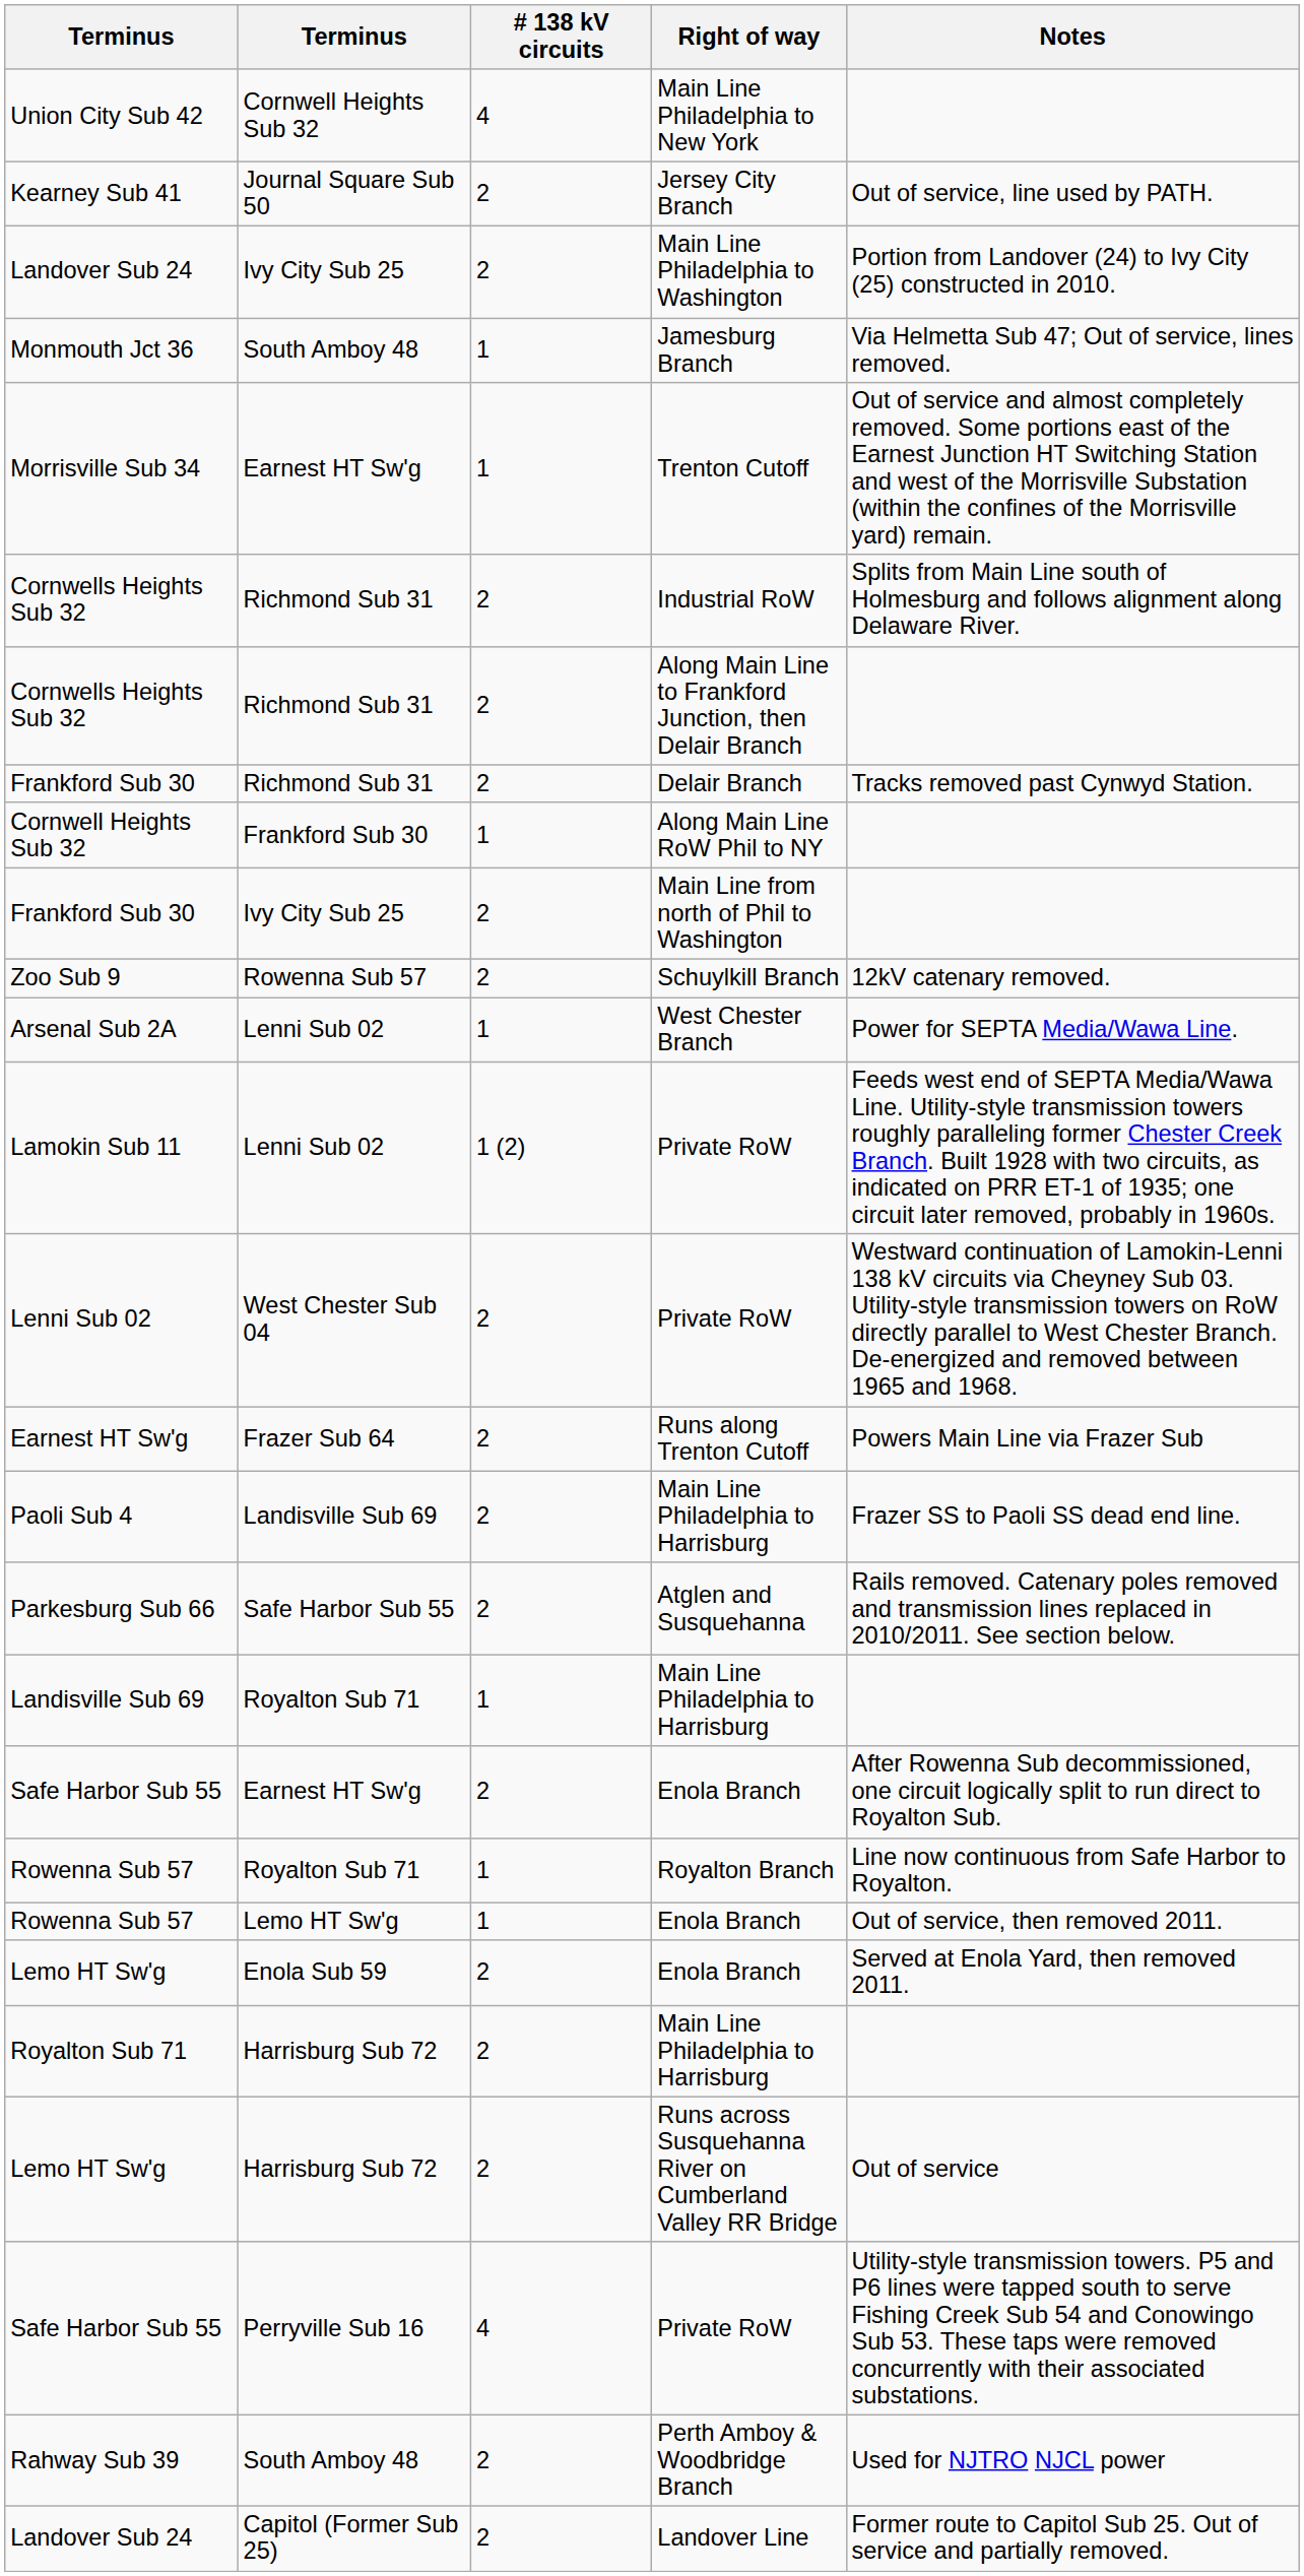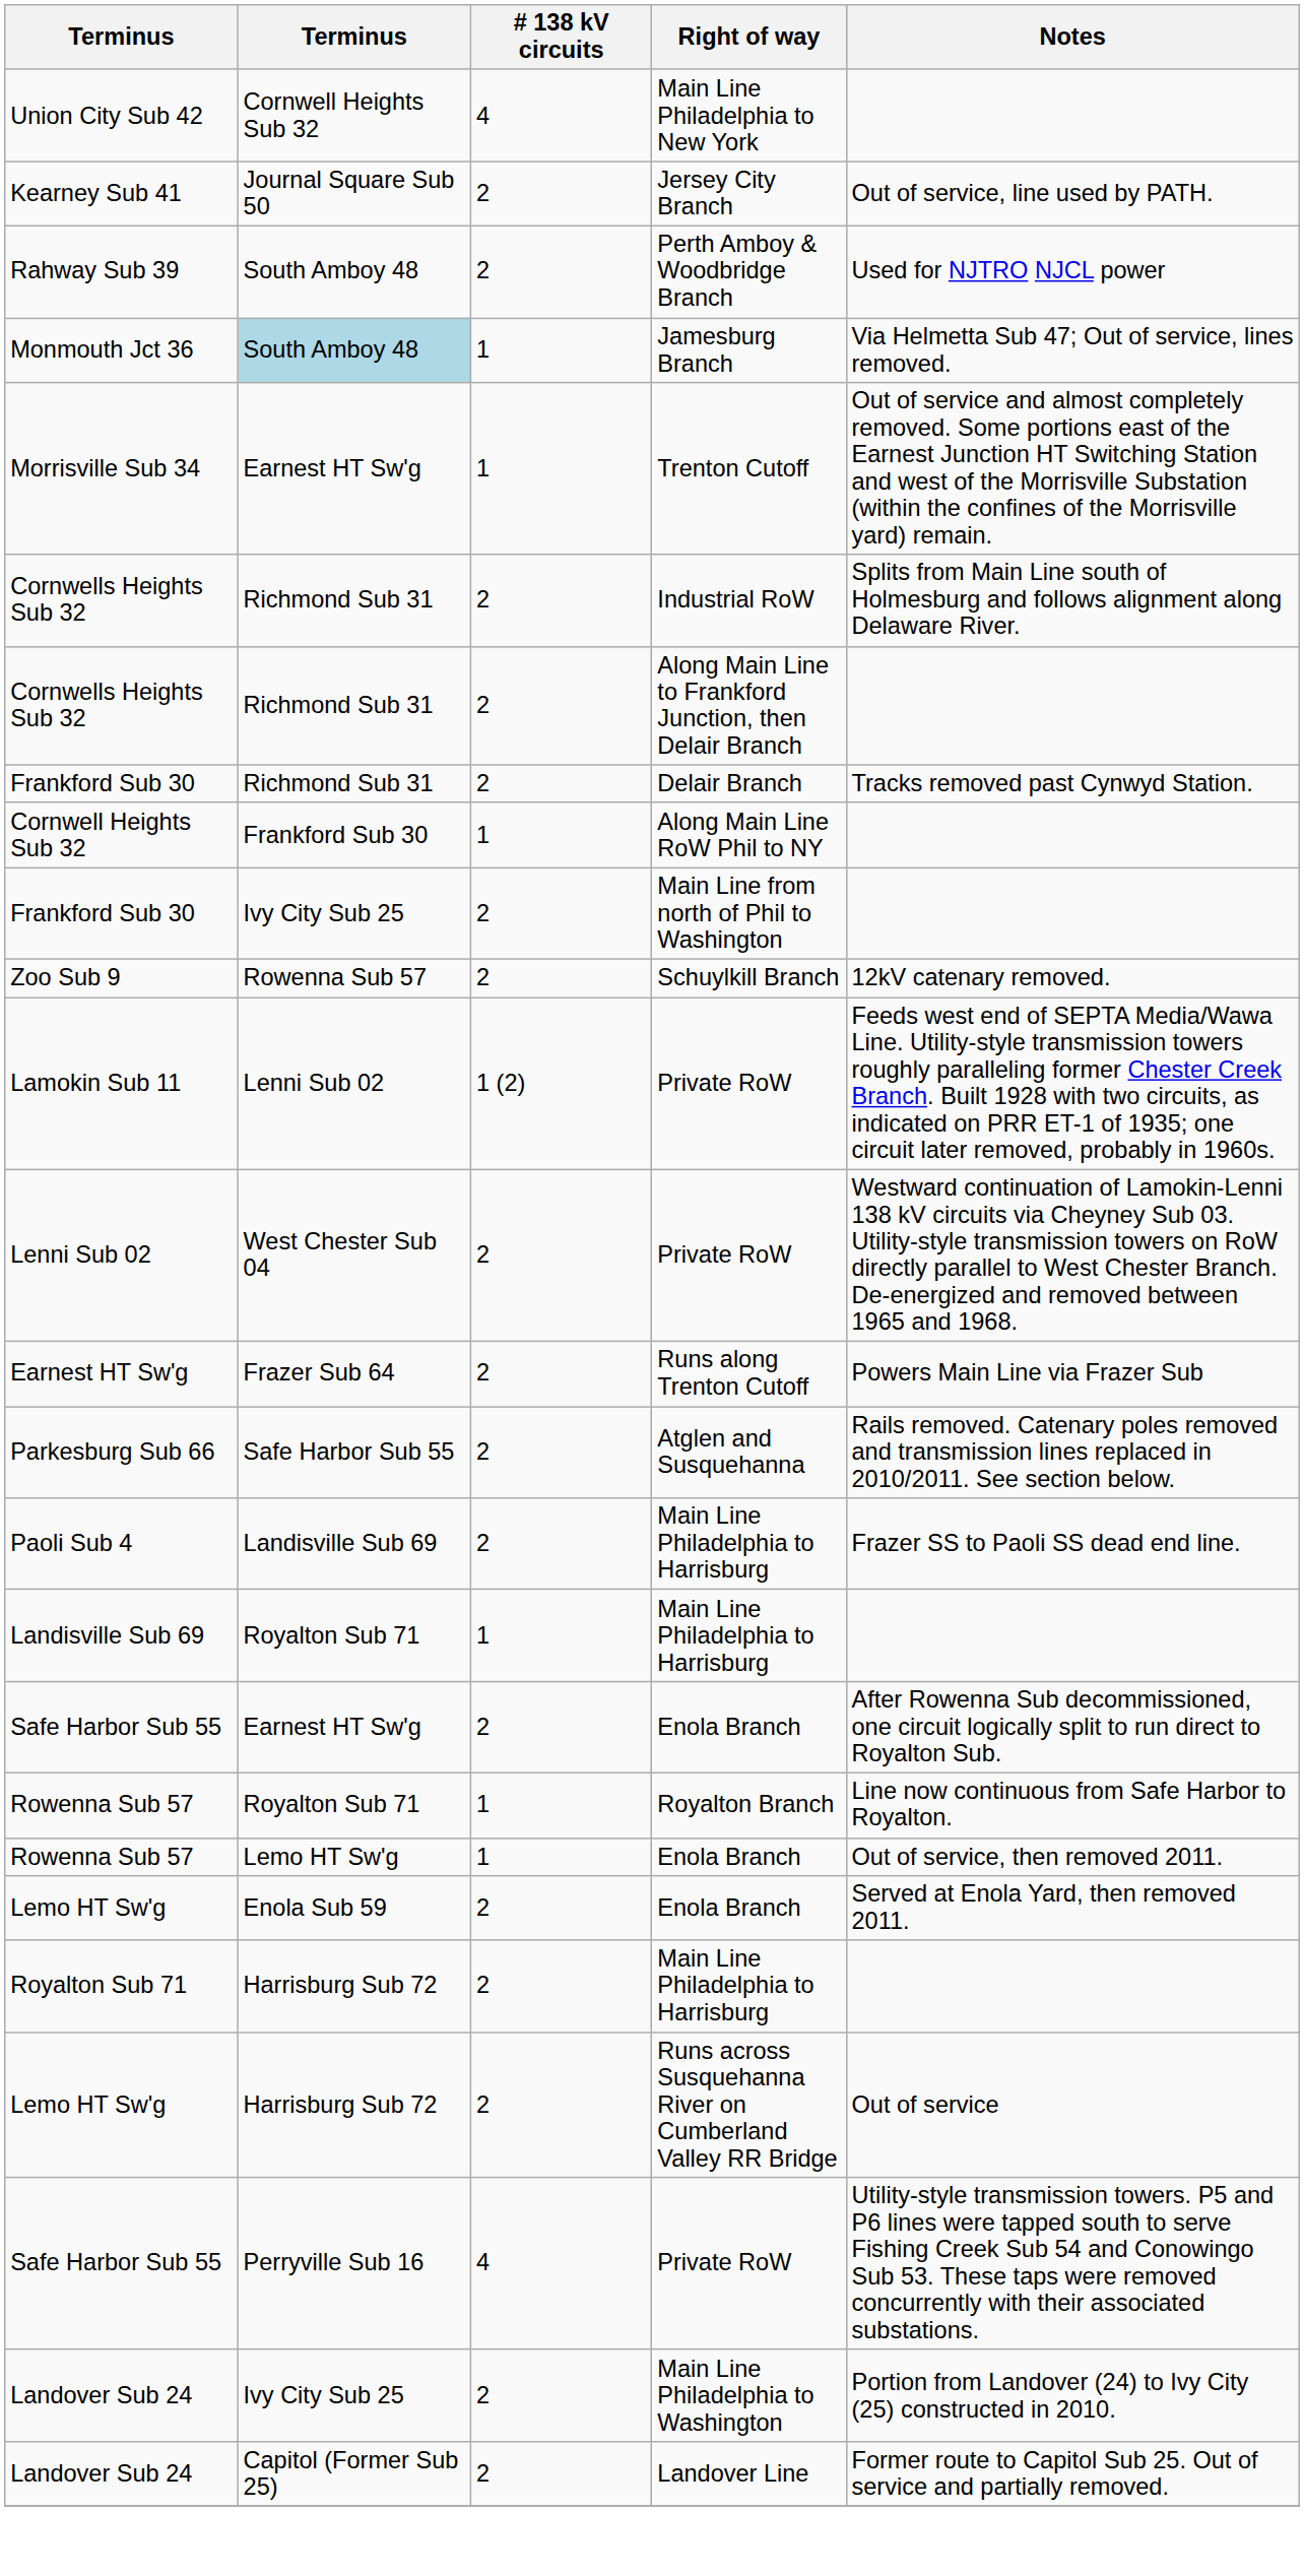rows swapped: Rahway Sub 39 <-> Landover Sub 24 / Main Line Philadelphia to Washington
Monmouth Jct 36 | column 2: no background -> lightblue background
- row: Arsenal Sub 2A | Lenni Sub 02 | 1 | West Chester Branch | Power for SEPTA Media/Wawa Line.
rows swapped: Paoli Sub 4 <-> Parkesburg Sub 66
